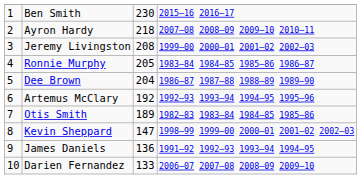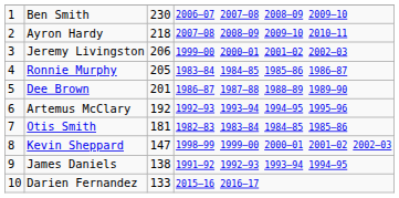Ben Smith | column 4: 2015–16 2016–17 -> 2006–07 2007–08 2008–09 2009–10
Jeremy Livingston | column 3: 208 -> 206
Dee Brown | column 3: 204 -> 201
Otis Smith | column 3: 189 -> 181
James Daniels | column 3: 136 -> 138
Darien Fernandez | column 4: 2006–07 2007–08 2008–09 2009–10 -> 2015–16 2016–17
